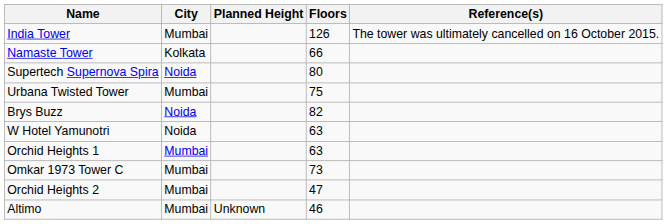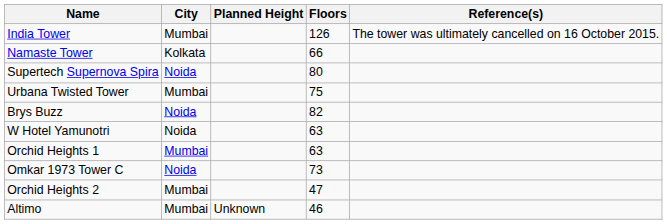Omkar 1973 Tower C | City: Mumbai -> Noida
